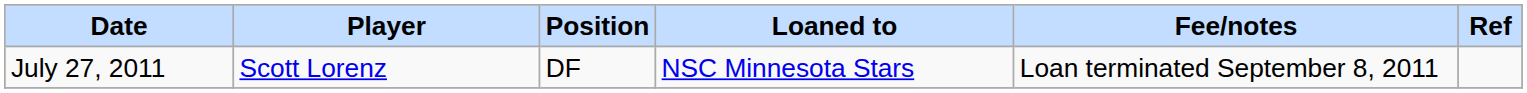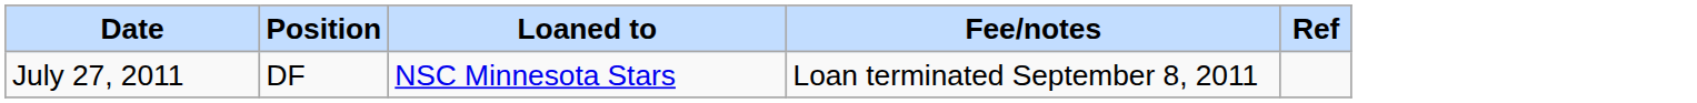- column: Player | Scott Lorenz
